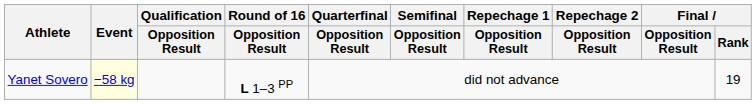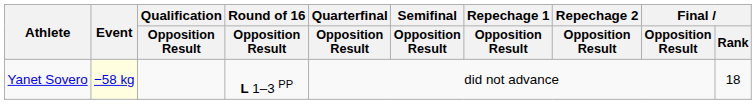Yanet Sovero | Final / Rank: 19 -> 18
